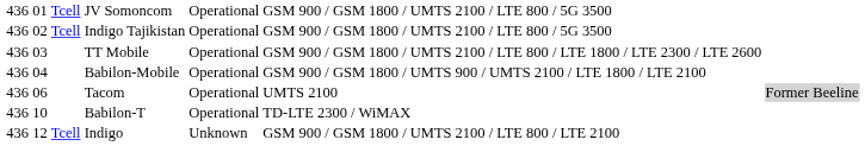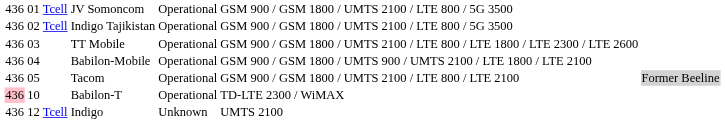Tacom | column 2: 06 -> 05
Tacom | column 6: UMTS 2100 -> GSM 900 / GSM 1800 / UMTS 2100 / LTE 800 / LTE 2100
Babilon-T | column 1: no background -> pink background
Indigo | column 6: GSM 900 / GSM 1800 / UMTS 2100 / LTE 800 / LTE 2100 -> UMTS 2100
